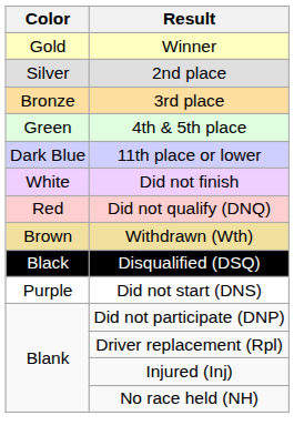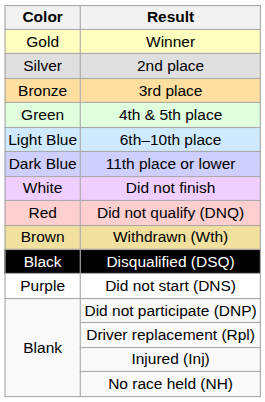+ row: Light Blue | 6th–10th place
